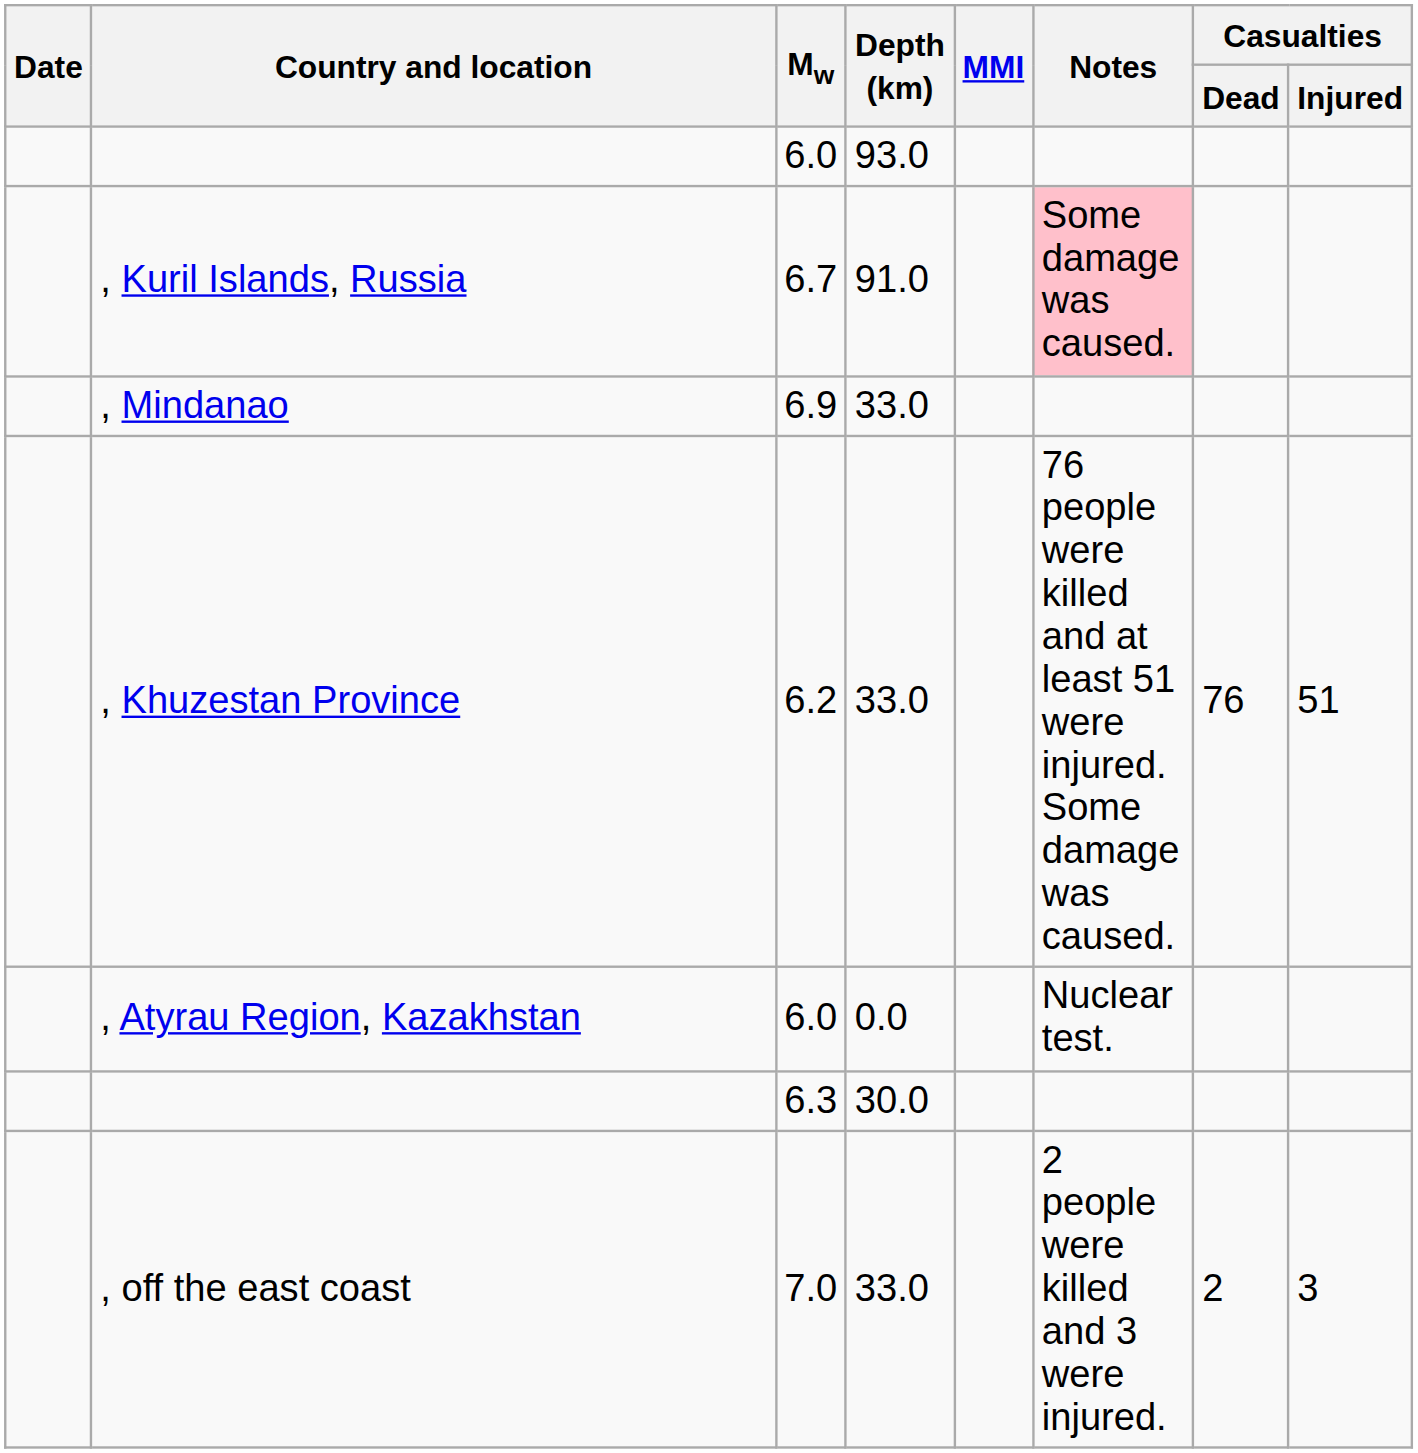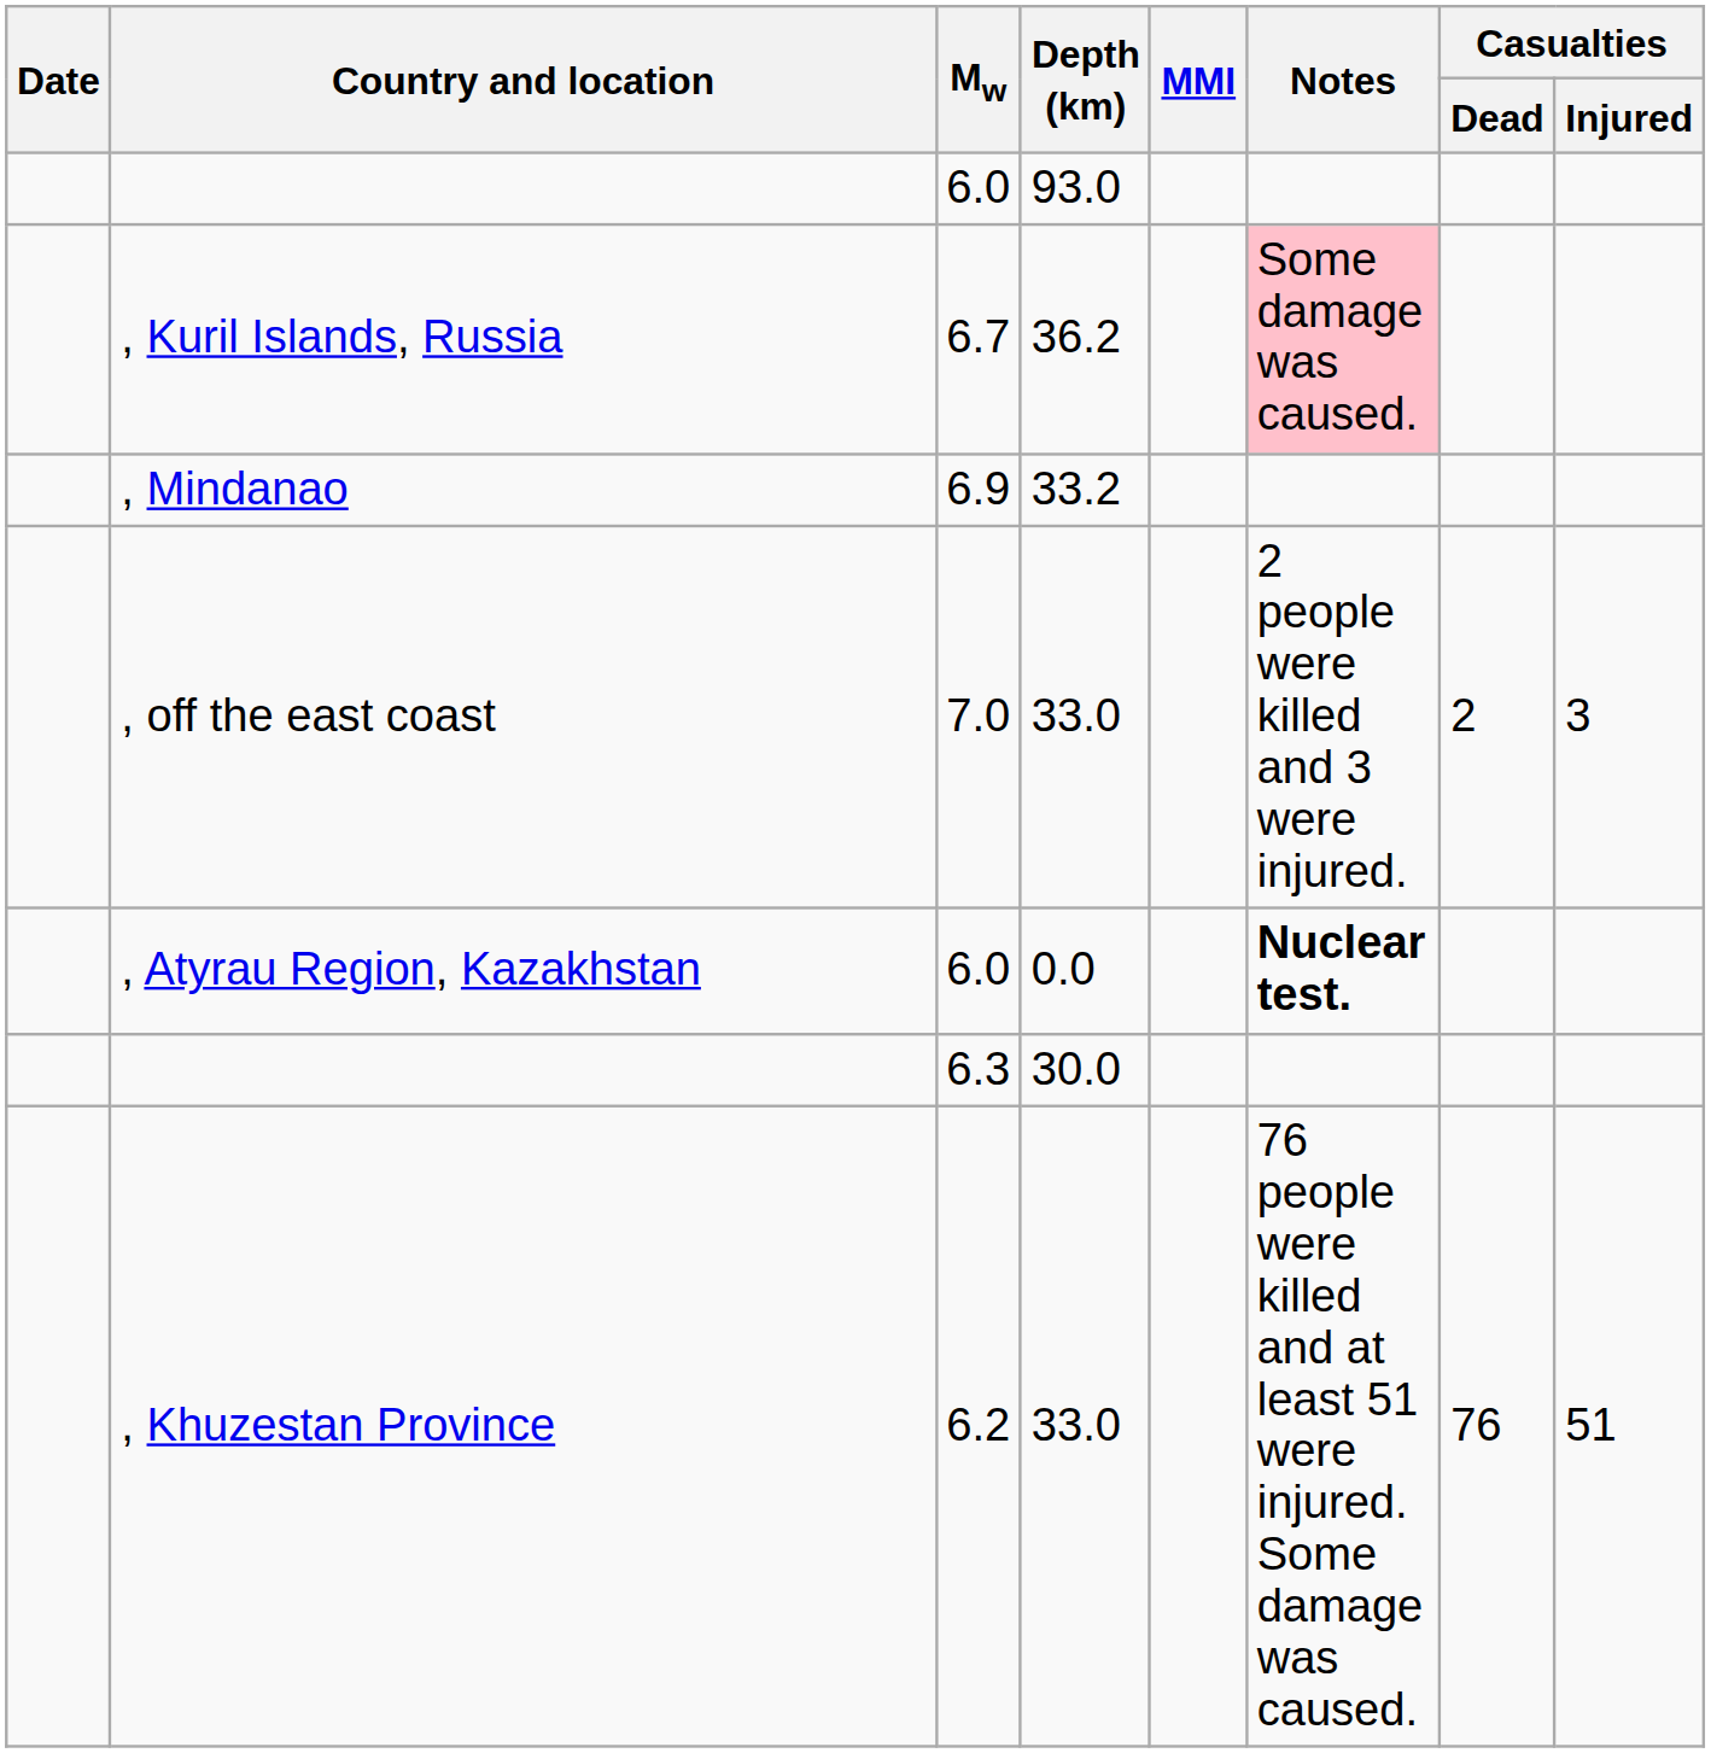, Kuril Islands, Russia | Depth (km): 91.0 -> 36.2
, Mindanao | Depth (km): 33.0 -> 33.2
rows swapped: , Khuzestan Province <-> , off the east coast
, Atyrau Region, Kazakhstan | Notes: normal -> bold
